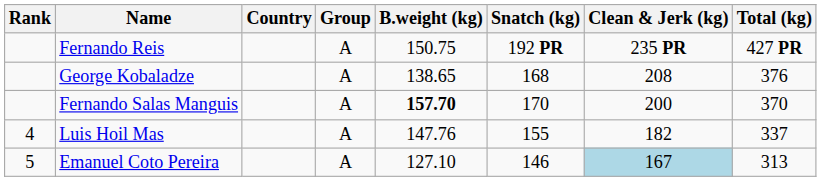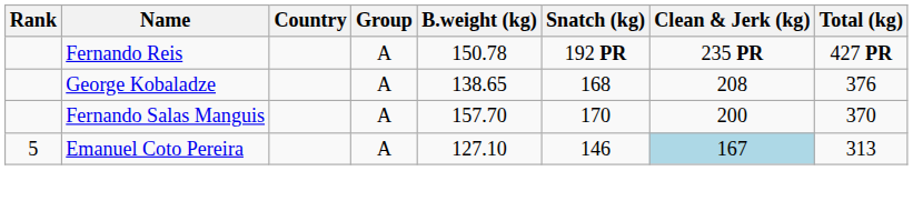Fernando Reis | B.weight (kg): 150.75 -> 150.78
Fernando Salas Manguis | B.weight (kg): bold -> normal
- row: 4 | Luis Hoil Mas | A | 147.76 | 155 | 182 | 337
